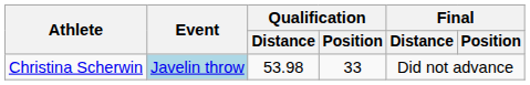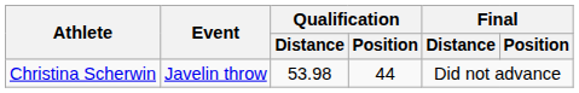Christina Scherwin | Event: lightblue background -> no background
Christina Scherwin | Qualification / Position: 33 -> 44
